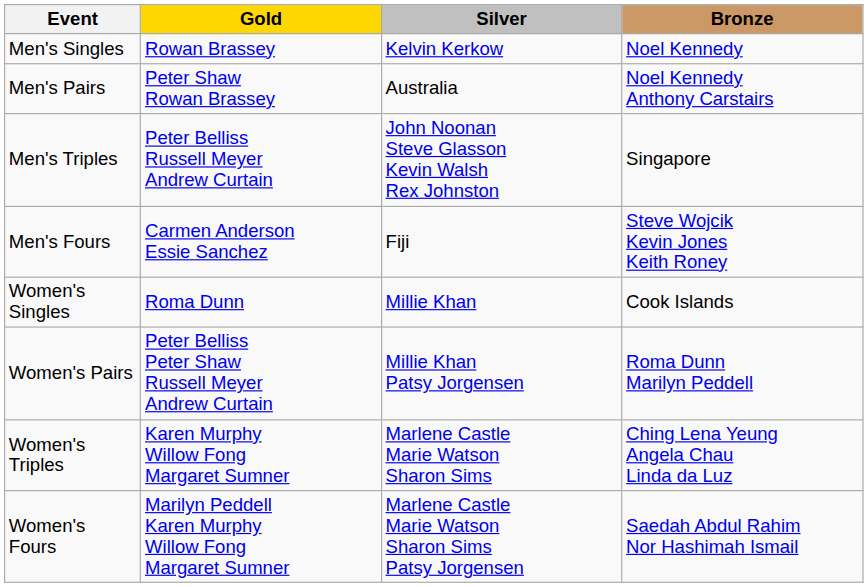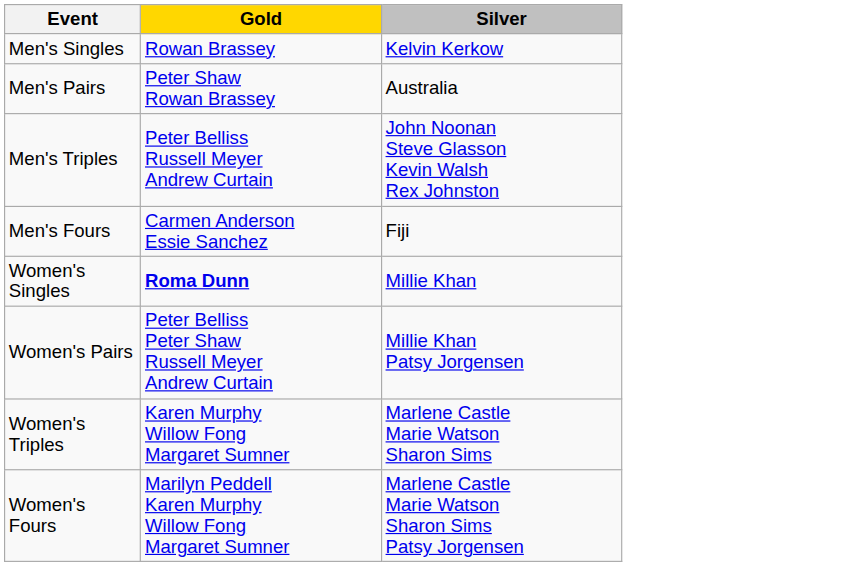- column: Bronze | Noel Kennedy | Noel Kennedy Anthony Carstairs | Singapore | Steve Wojcik Kevin Jones Keith Roney | Cook Islands | Roma Dunn Marilyn Peddell | Ching Lena Yeung Angela Chau Linda da Luz | Saedah Abdul Rahim Nor Hashimah Ismail
Women's Singles | Gold: normal -> bold
